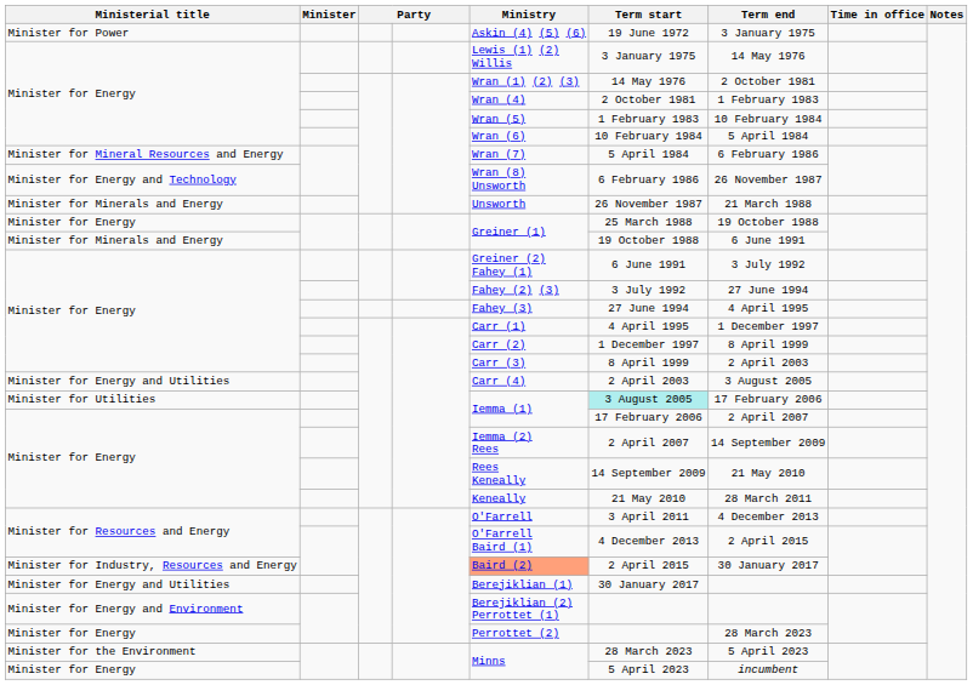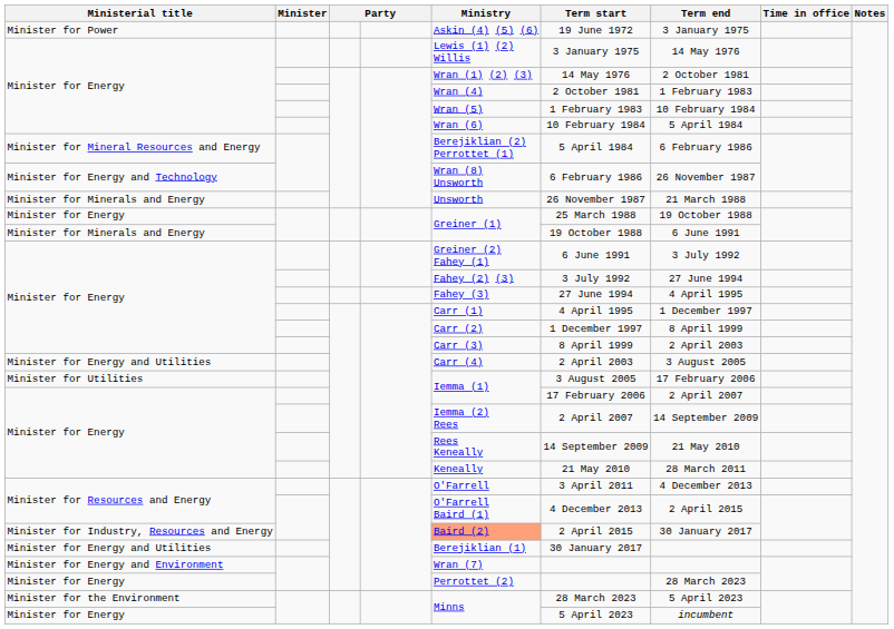Minister for Mineral Resources and Energy | Ministry: Wran (7) -> Berejiklian (2) Perrottet (1)
Minister for Utilities | Term start: paleturquoise background -> no background
Minister for Energy and Environment | Ministry: Berejiklian (2) Perrottet (1) -> Wran (7)
